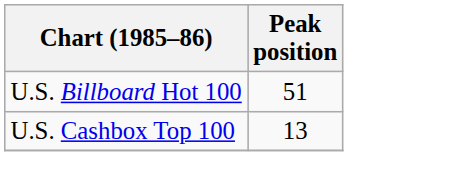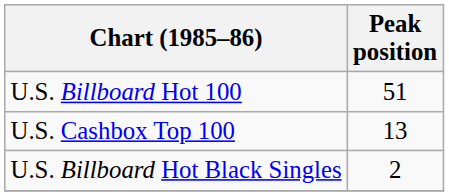+ row: U.S. Billboard Hot Black Singles | 2
